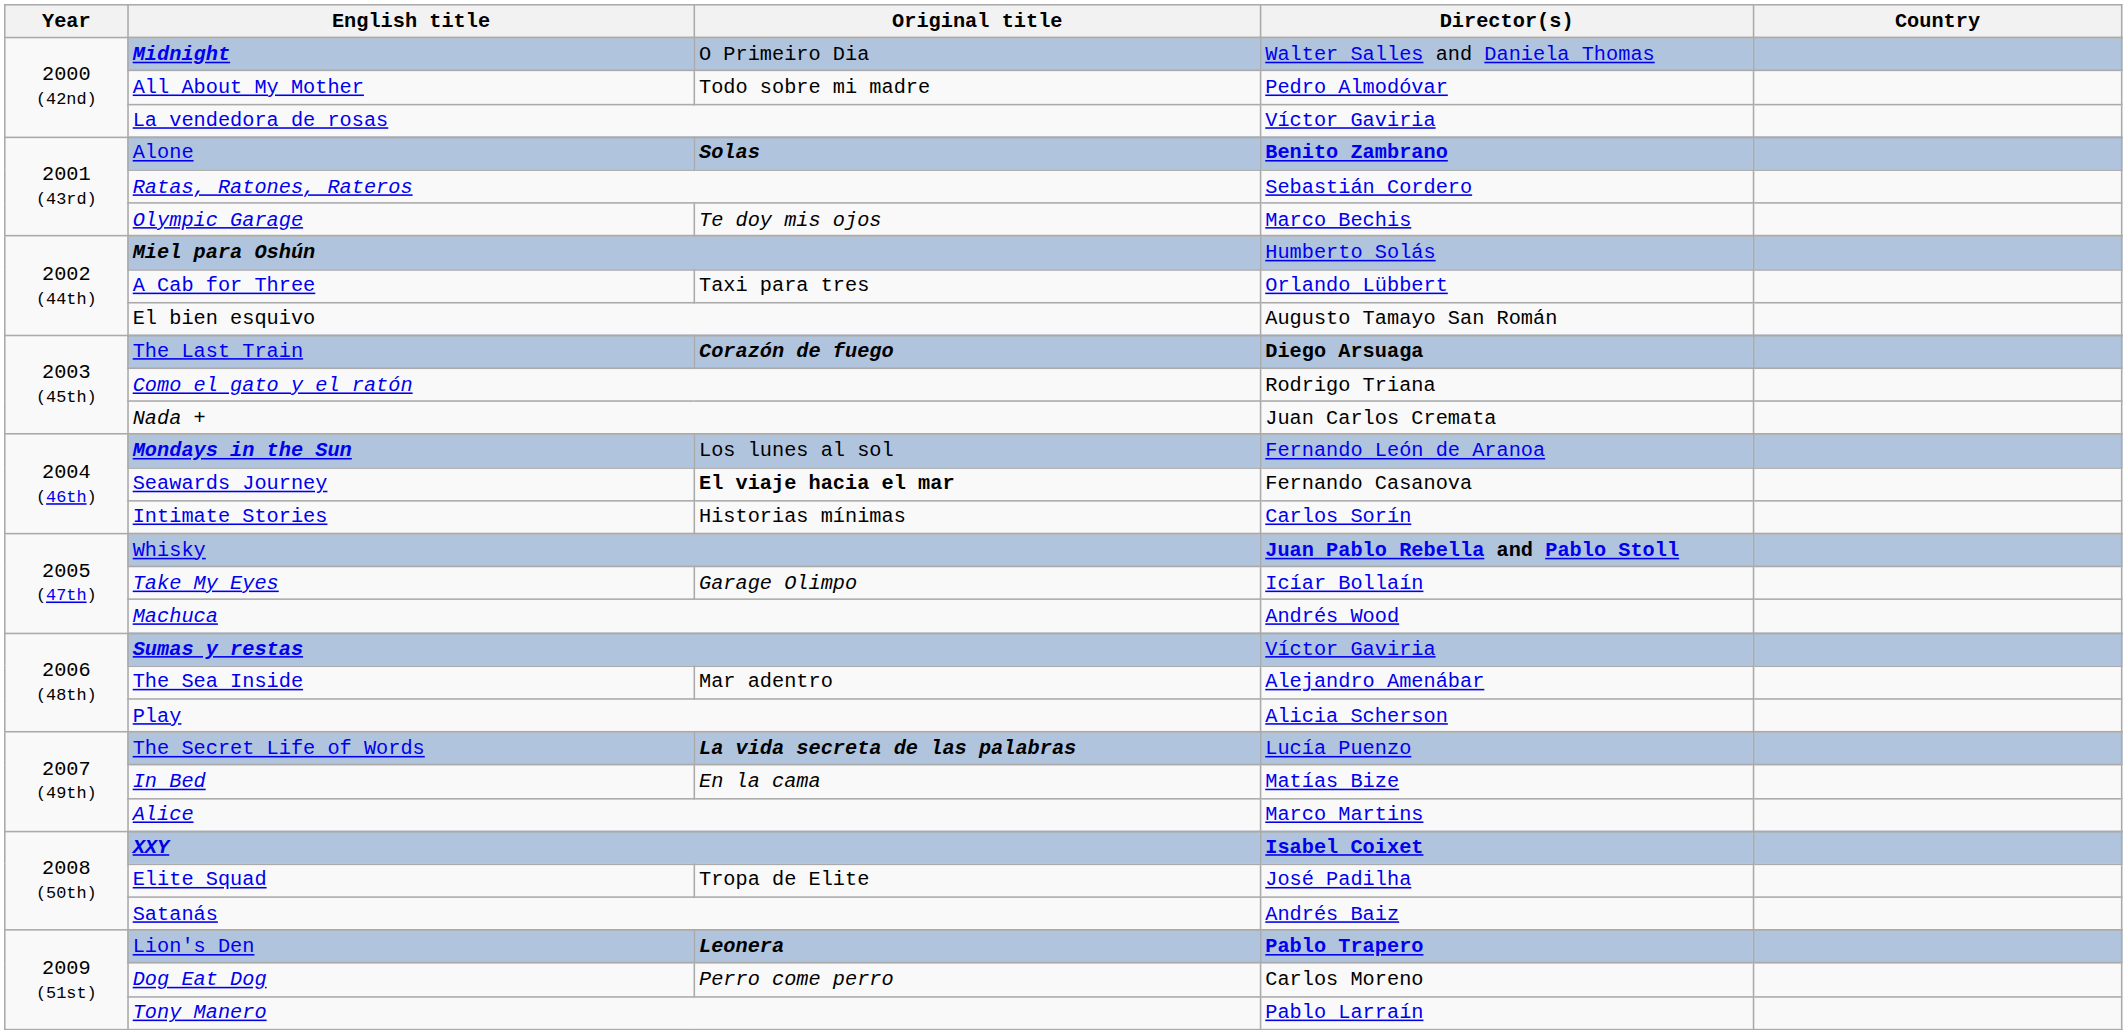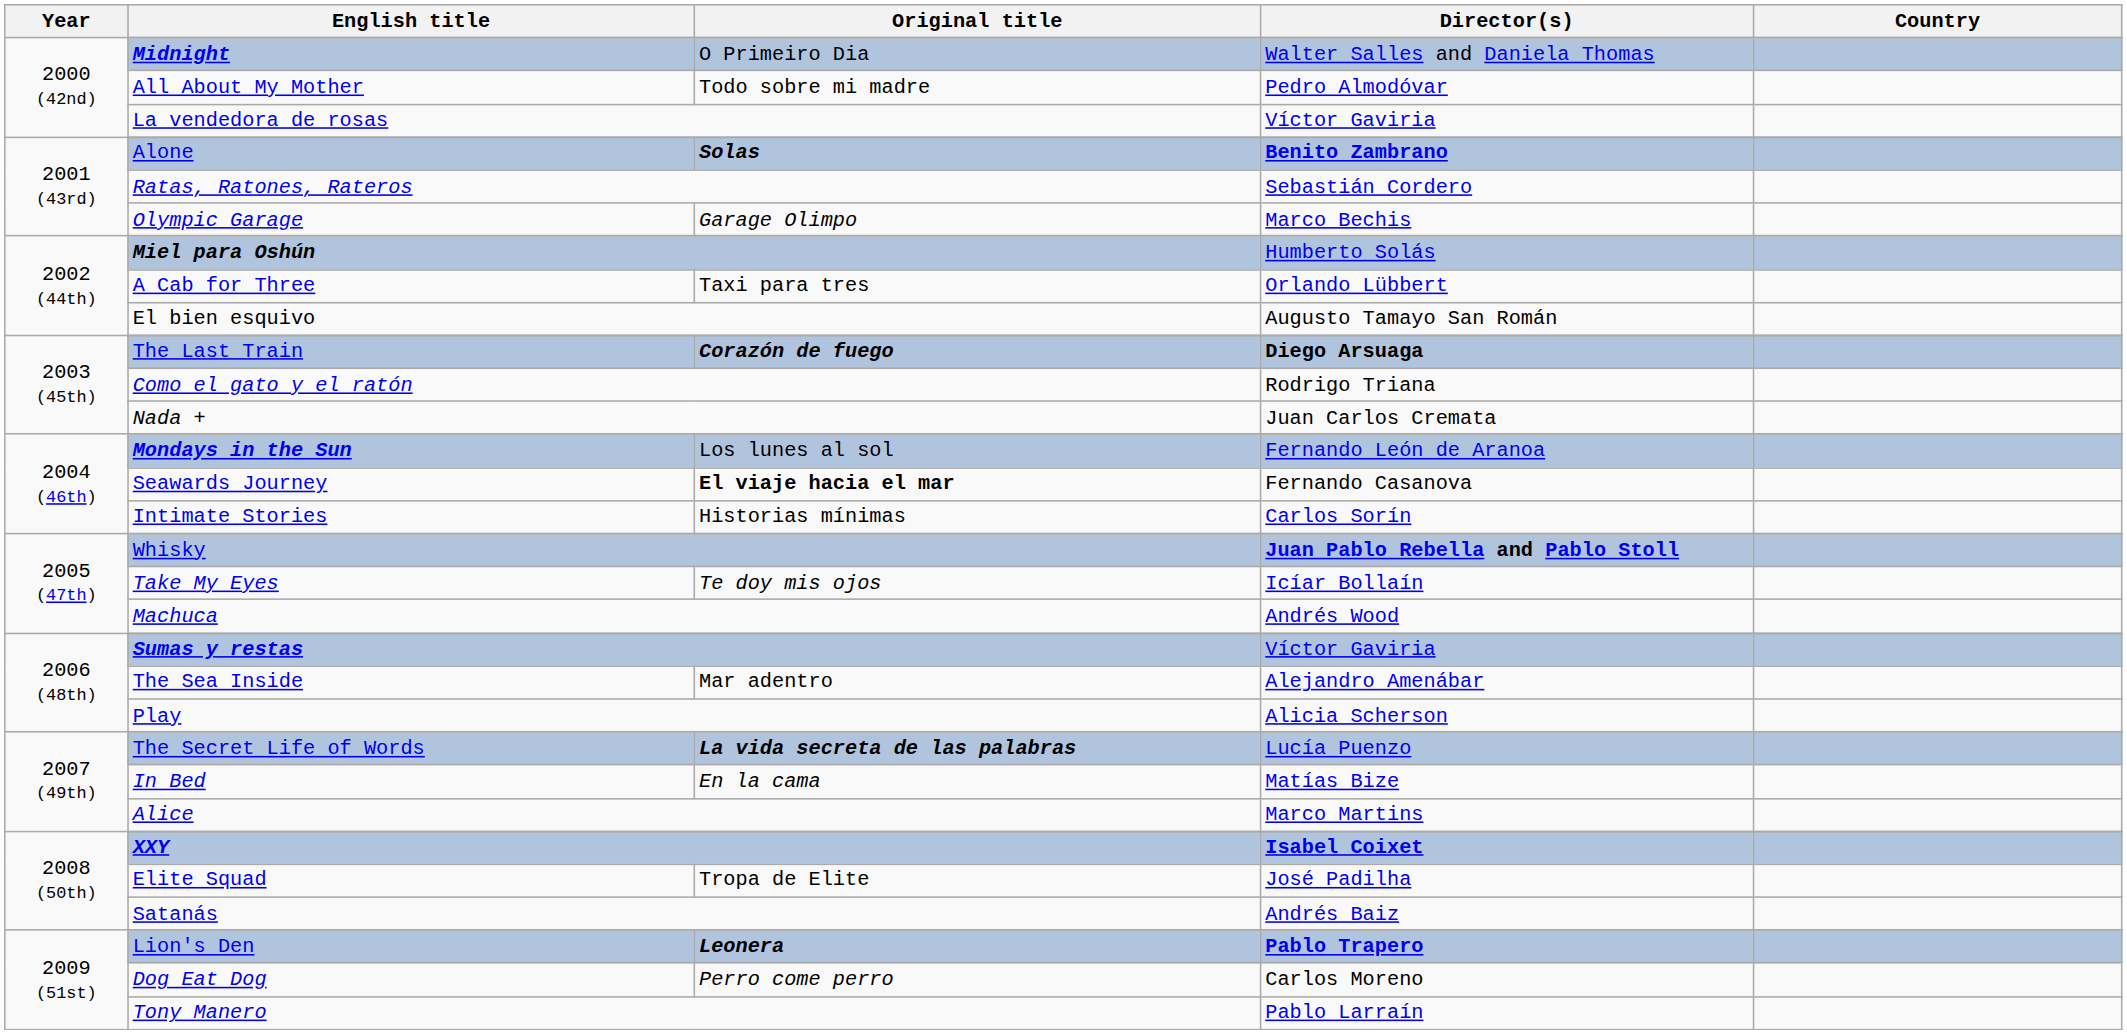Olympic Garage | Original title: Te doy mis ojos -> Garage Olimpo
Take My Eyes | Original title: Garage Olimpo -> Te doy mis ojos
